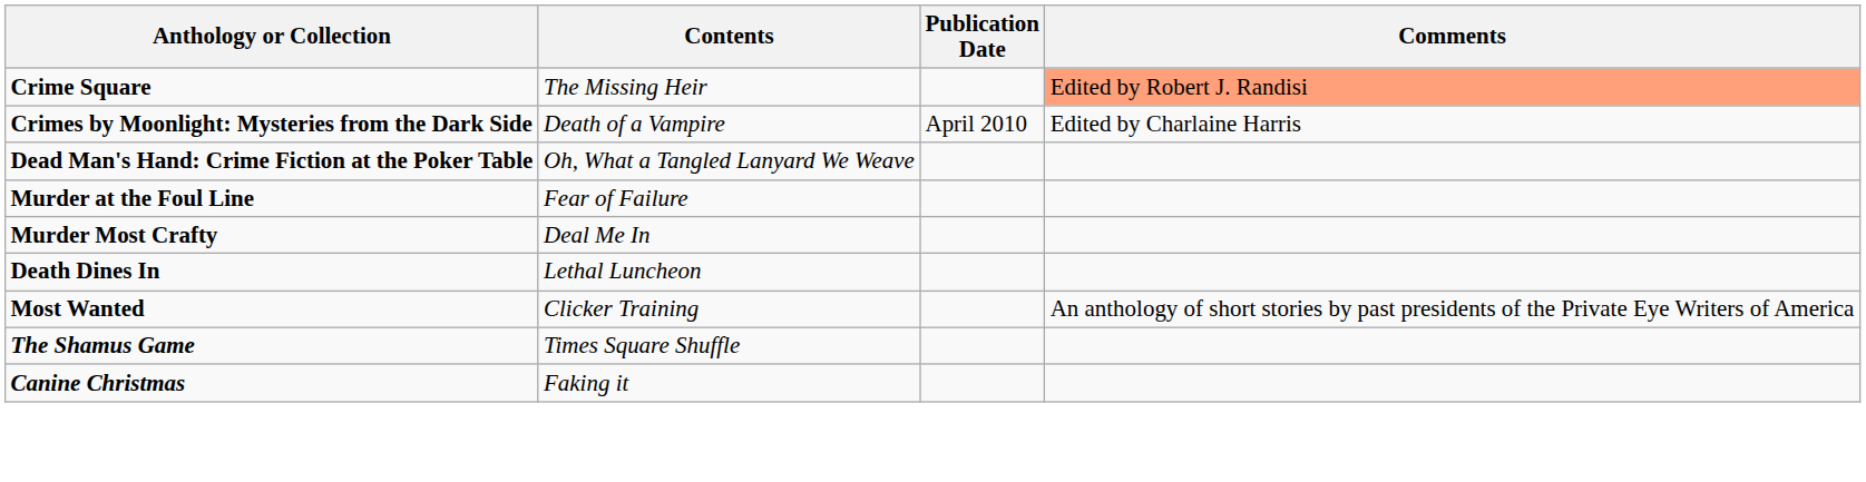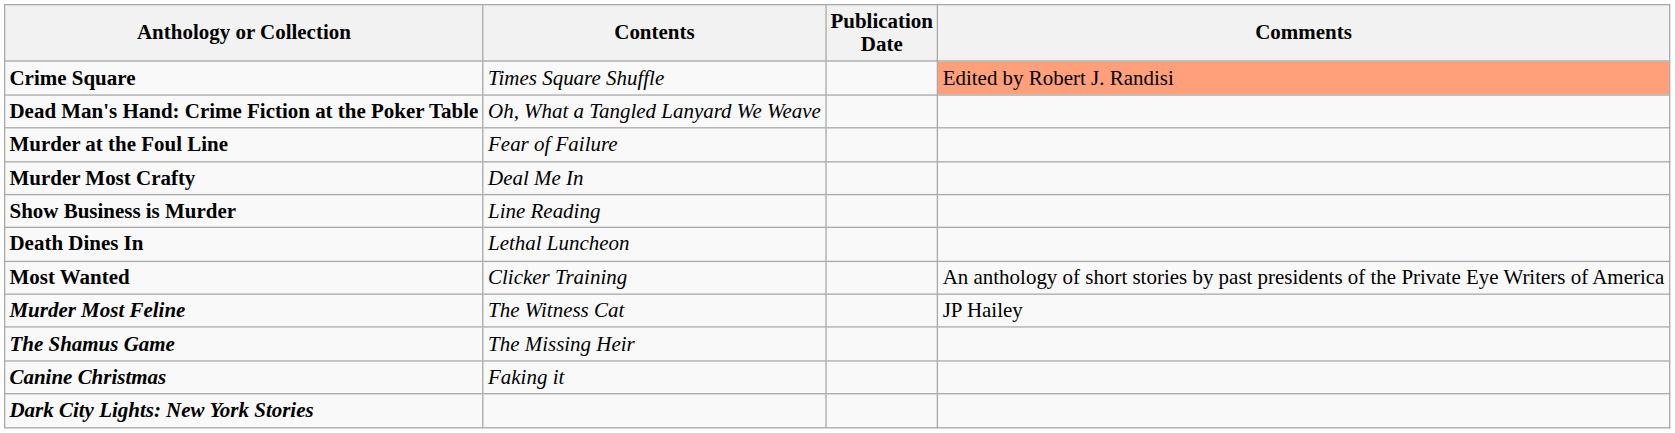Crime Square | Contents: The Missing Heir -> Times Square Shuffle
- row: Crimes by Moonlight: Mysteries from the Dark Side | Death of a Vampire | April 2010 | Edited by Charlaine Harris
+ row: Show Business is Murder | Line Reading
+ row: Murder Most Feline | The Witness Cat | JP Hailey
The Shamus Game | Contents: Times Square Shuffle -> The Missing Heir
+ row: Dark City Lights: New York Stories
